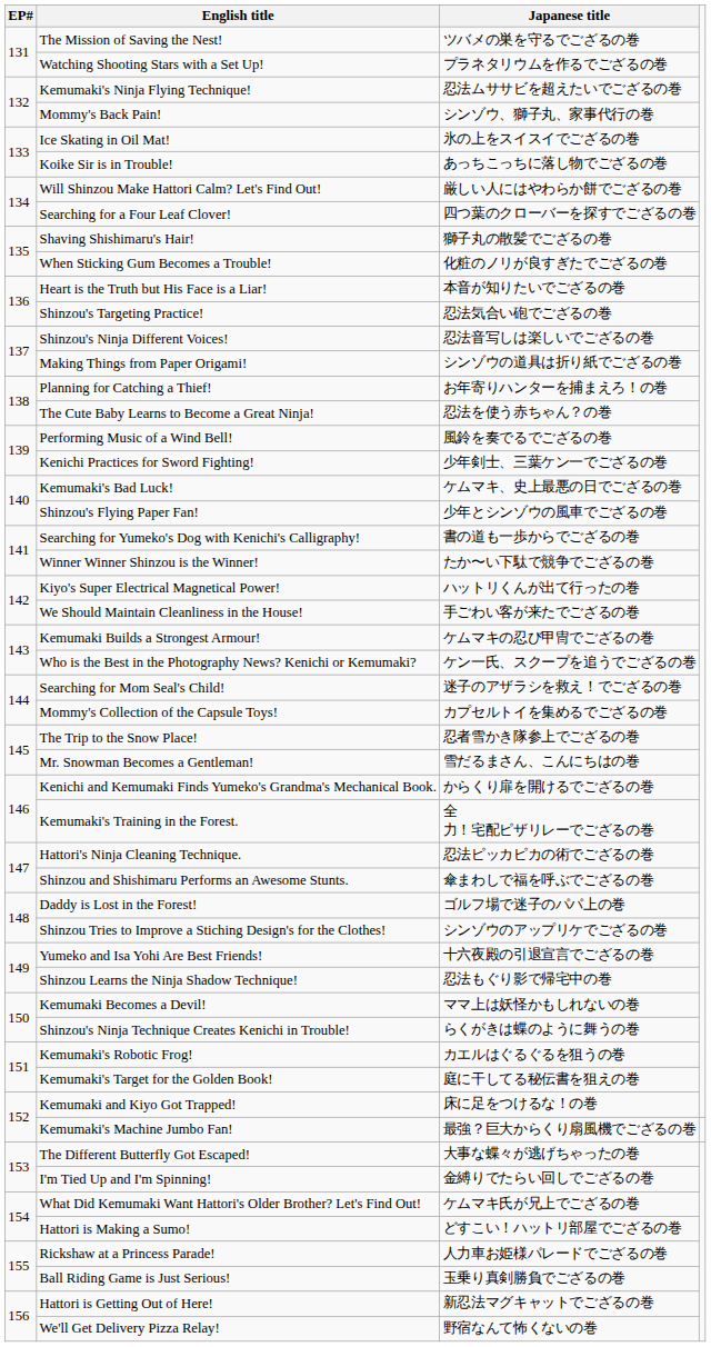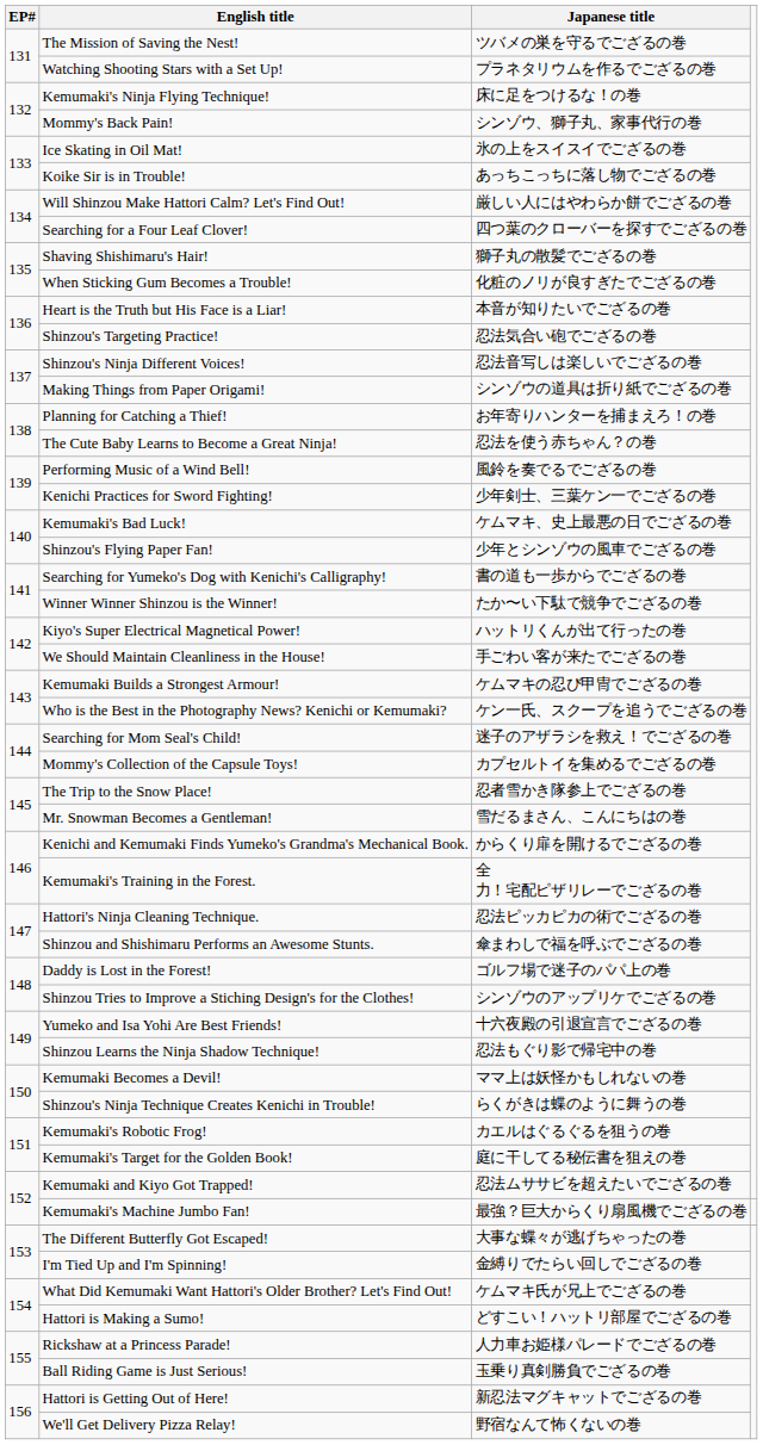Kemumaki's Ninja Flying Technique! | Japanese title: 忍法ムササビを超えたいでござるの巻 -> 床に足をつけるな！の巻
Kemumaki and Kiyo Got Trapped! | Japanese title: 床に足をつけるな！の巻 -> 忍法ムササビを超えたいでござるの巻
